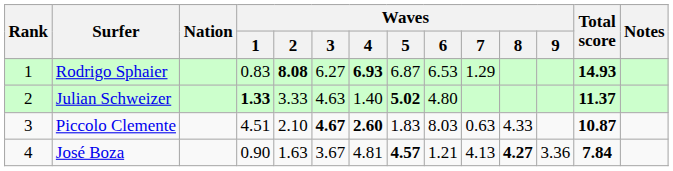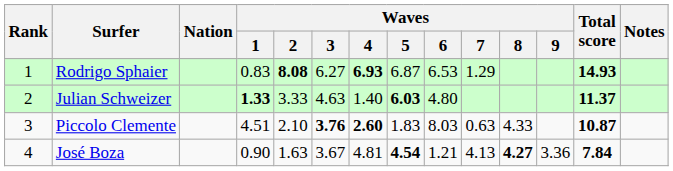Julian Schweizer | Waves / 5: 5.02 -> 6.03
Piccolo Clemente | Waves / 3: 4.67 -> 3.76
José Boza | Waves / 5: 4.57 -> 4.54
